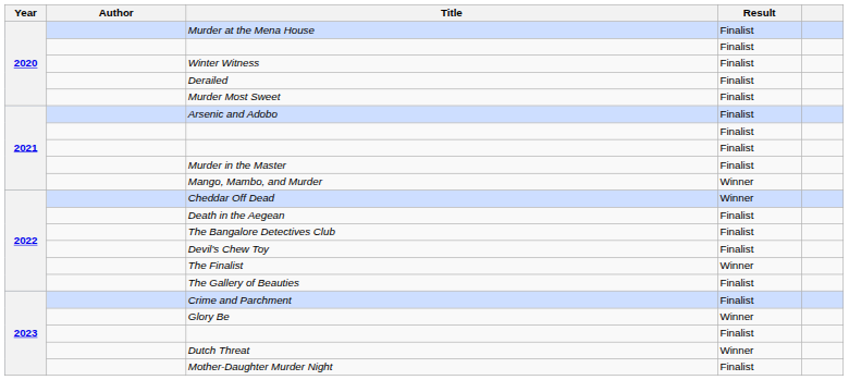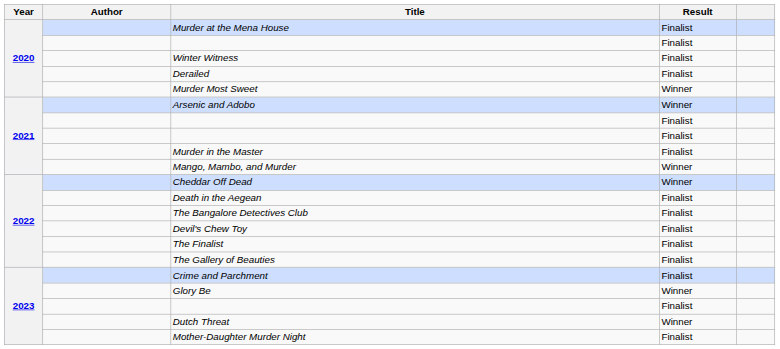Murder Most Sweet | Result: Finalist -> Winner
Arsenic and Adobo | Result: Finalist -> Winner
The Finalist | Result: Winner -> Finalist
